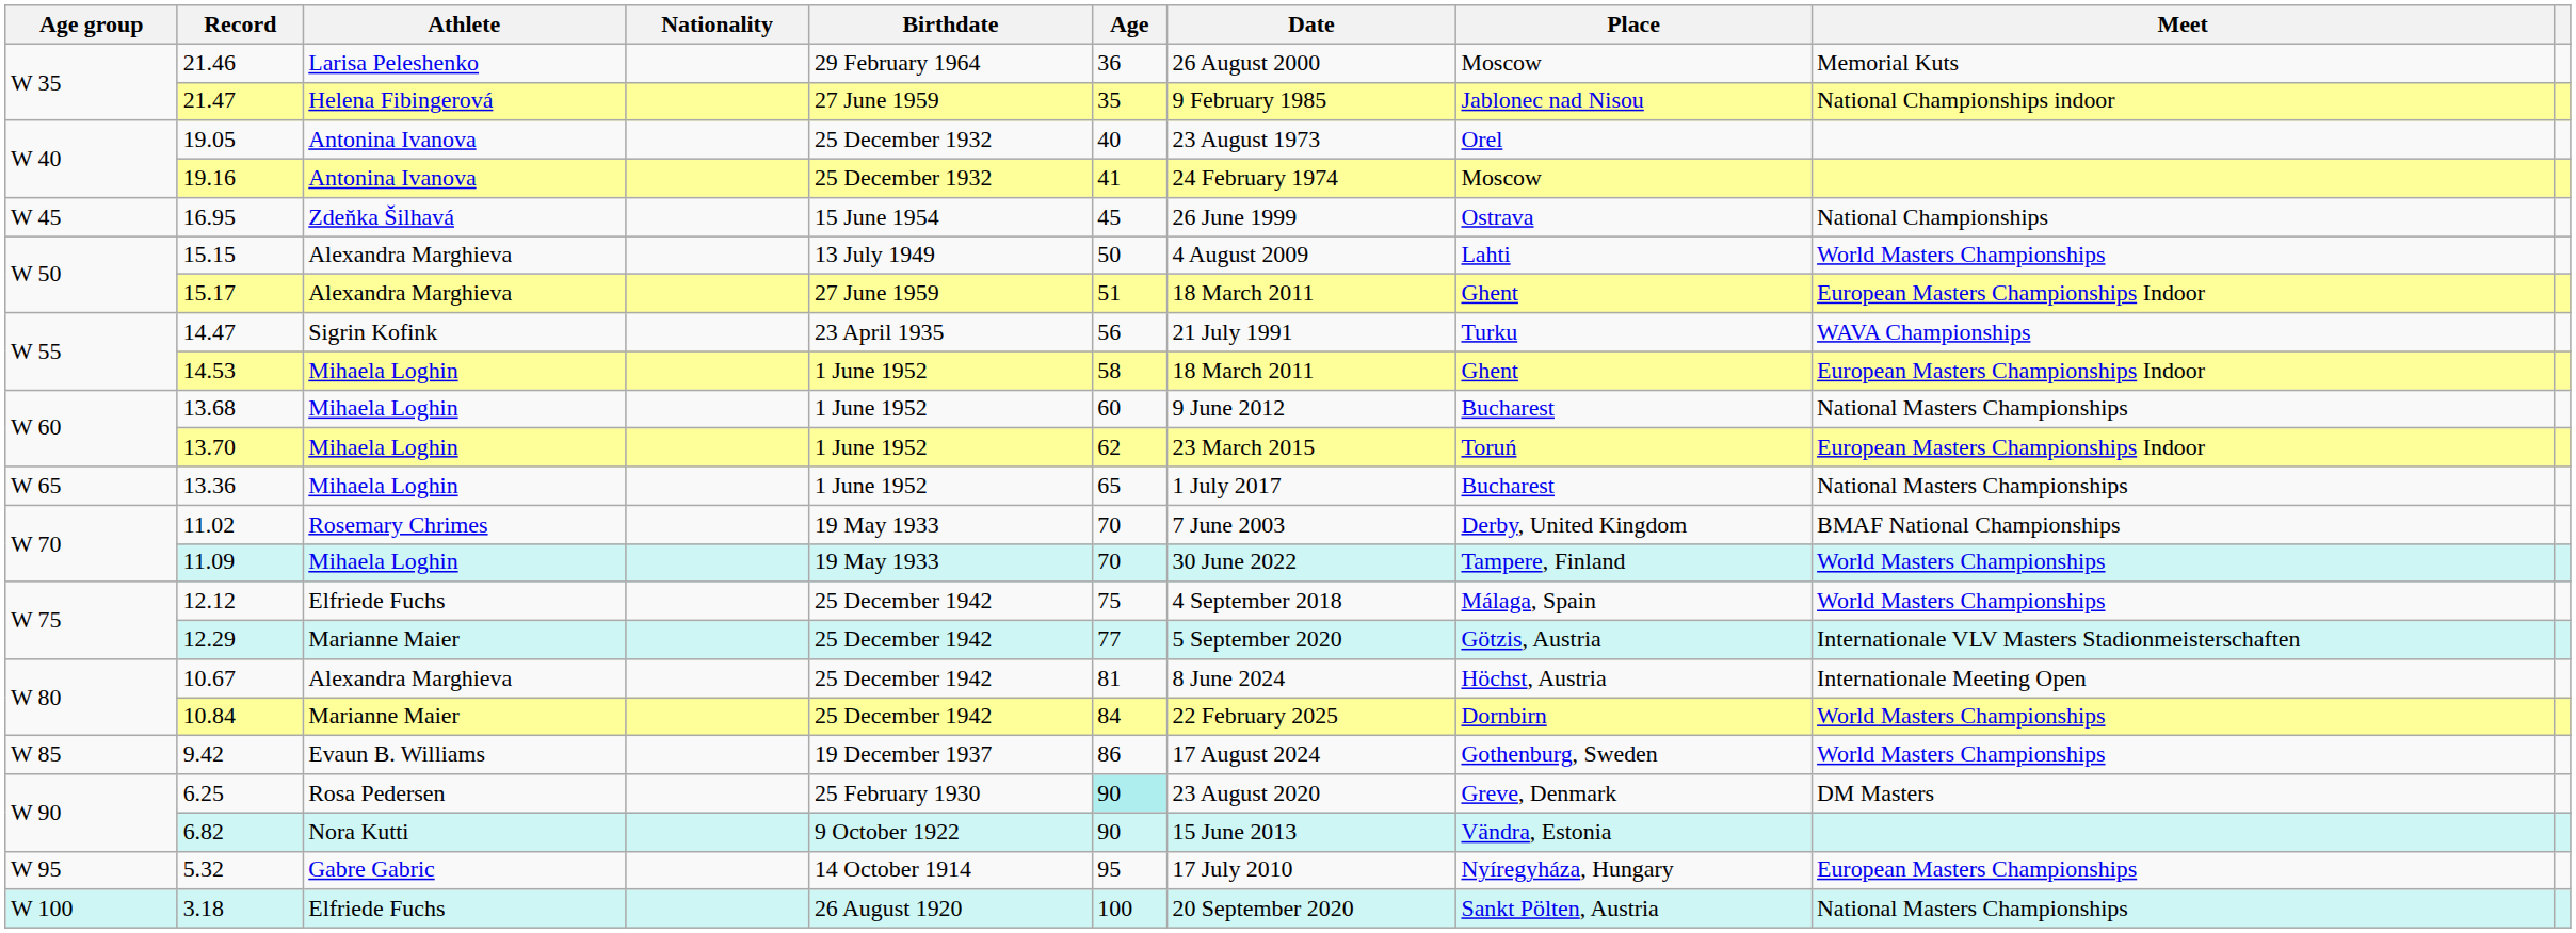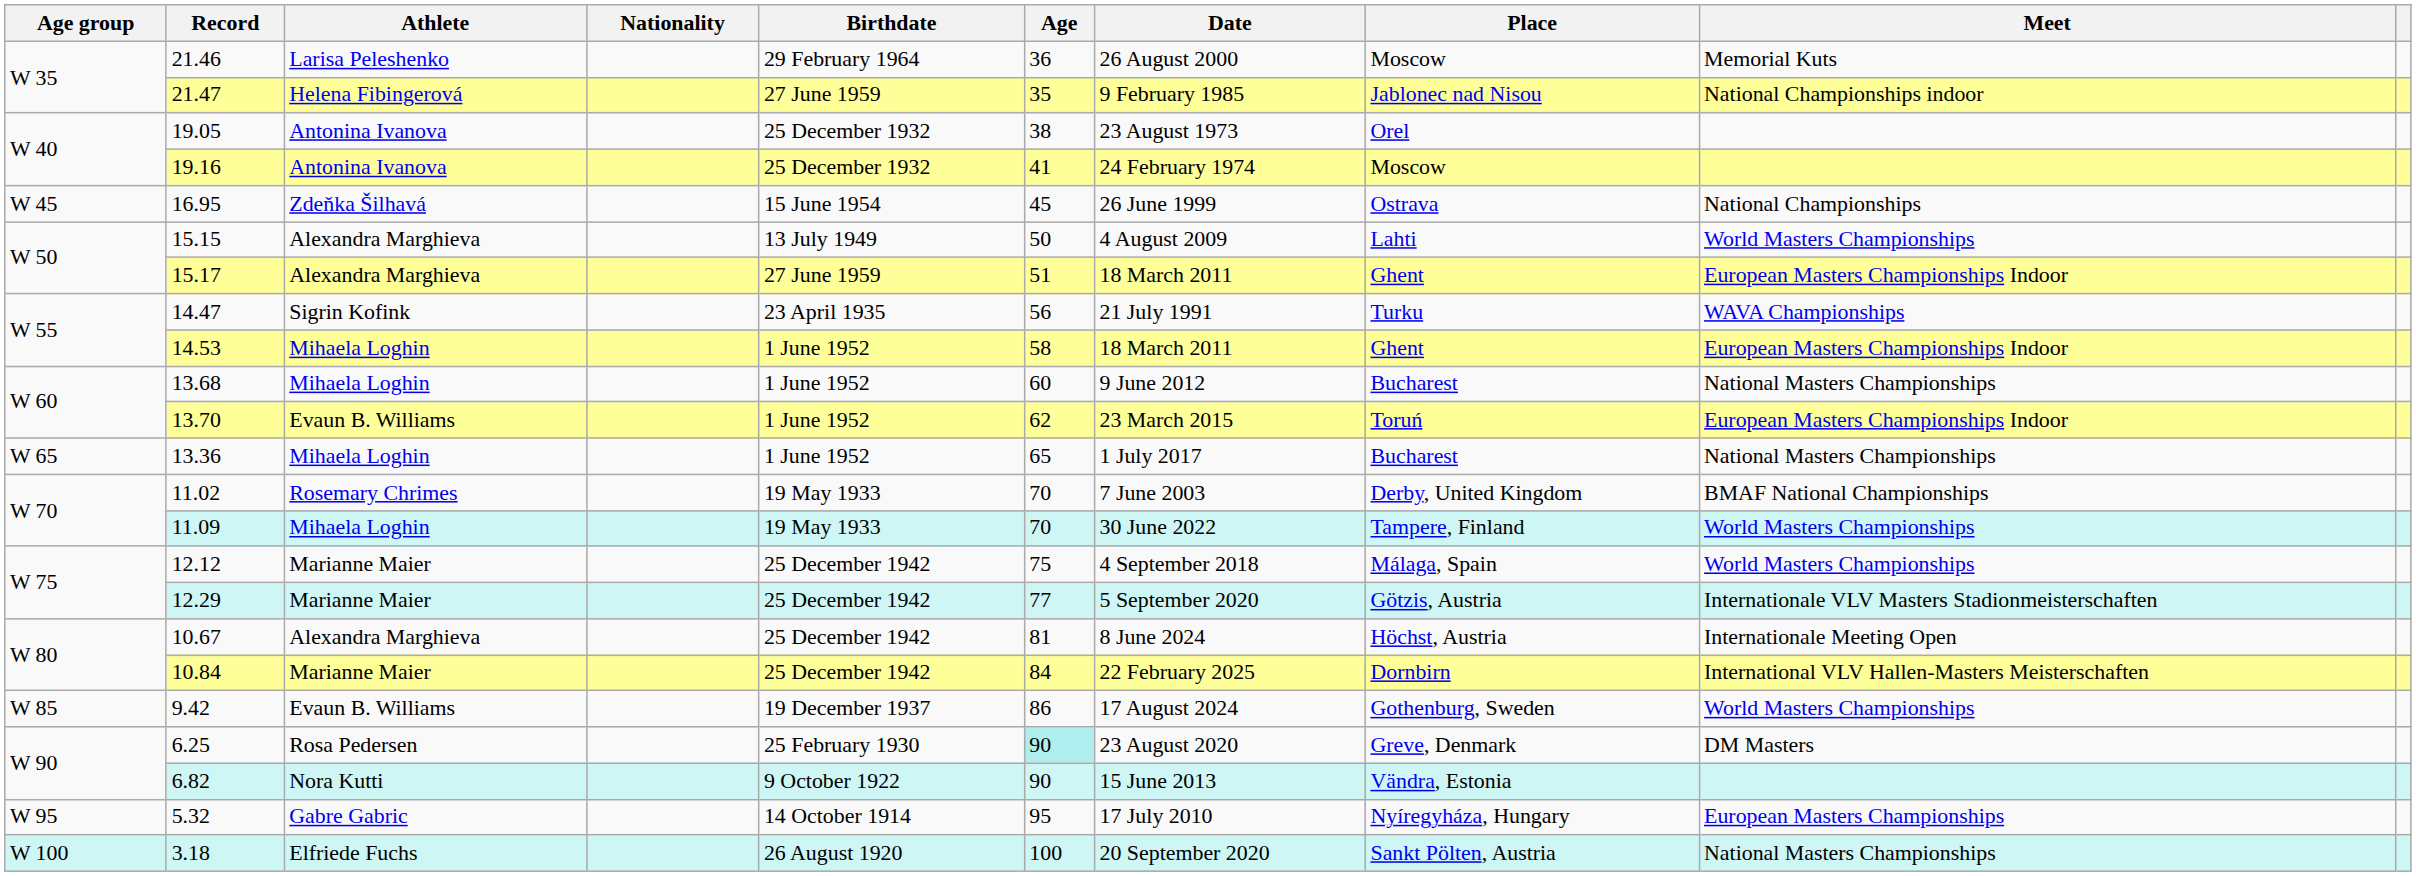19.05 | Age: 40 -> 38
13.70 | Athlete: Mihaela Loghin -> Evaun B. Williams
12.12 | Athlete: Elfriede Fuchs -> Marianne Maier
10.84 | Meet: World Masters Championships -> International VLV Hallen-Masters Meisterschaften
